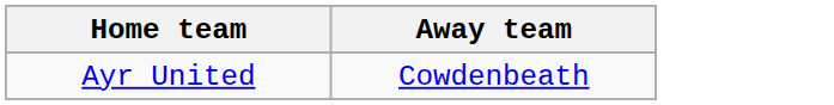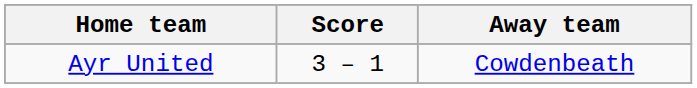+ column: Score | 3 – 1
